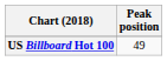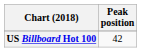US Billboard Hot 100 | Peak position: 49 -> 42
